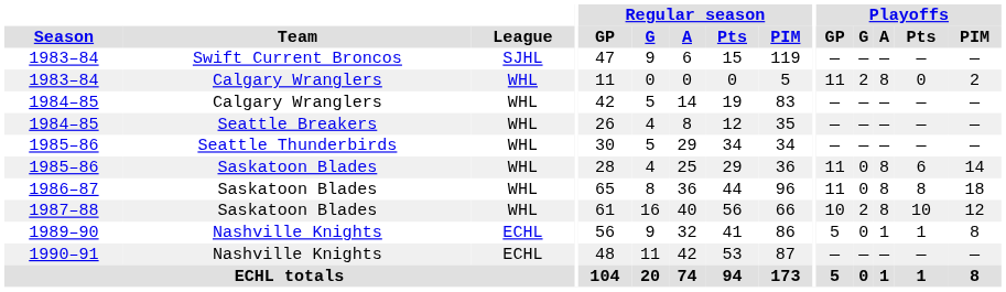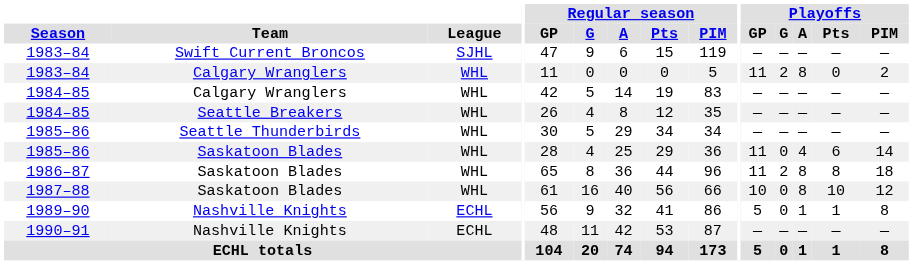1985–86 / Saskatoon Blades | Playoffs / A: 8 -> 4
1986–87 | Playoffs / G: 0 -> 2
1987–88 | Playoffs / G: 2 -> 0
